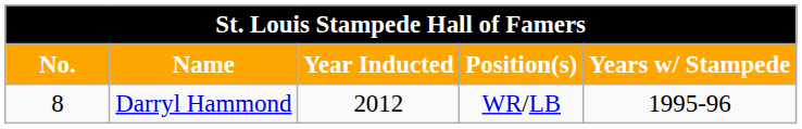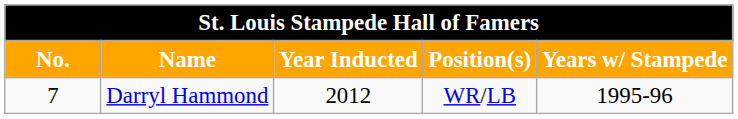Darryl Hammond | No.: 8 -> 7
